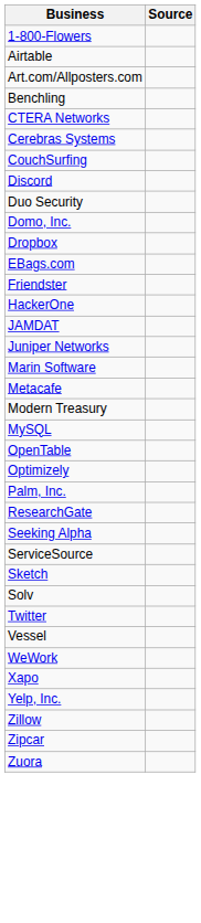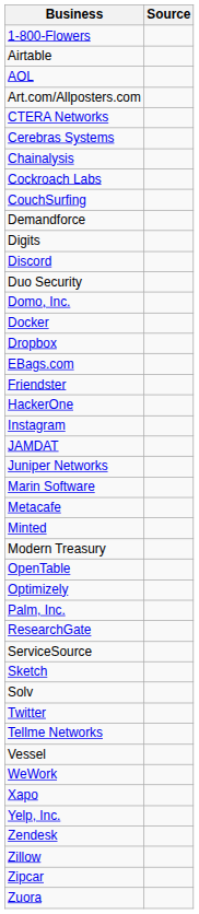+ row: AOL
- row: Benchling
+ row: Chainalysis
+ row: Cockroach Labs
+ row: Demandforce
+ row: Digits
+ row: Docker
+ row: Instagram
+ row: Minted
- row: MySQL
- row: Seeking Alpha
+ row: Tellme Networks
+ row: Zendesk
